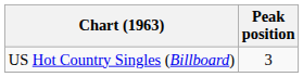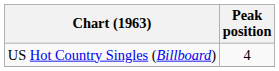US Hot Country Singles (Billboard) | Peak position: 3 -> 4
